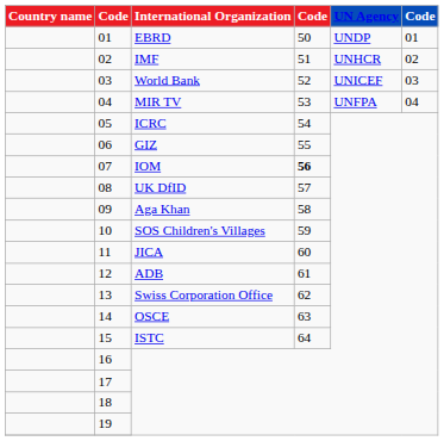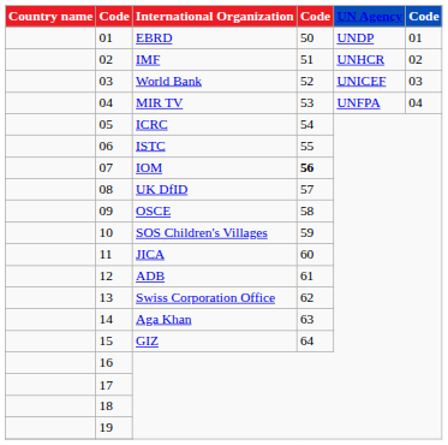06 | International Organization: GIZ -> ISTC
09 | International Organization: Aga Khan -> OSCE
14 | International Organization: OSCE -> Aga Khan
15 | International Organization: ISTC -> GIZ
